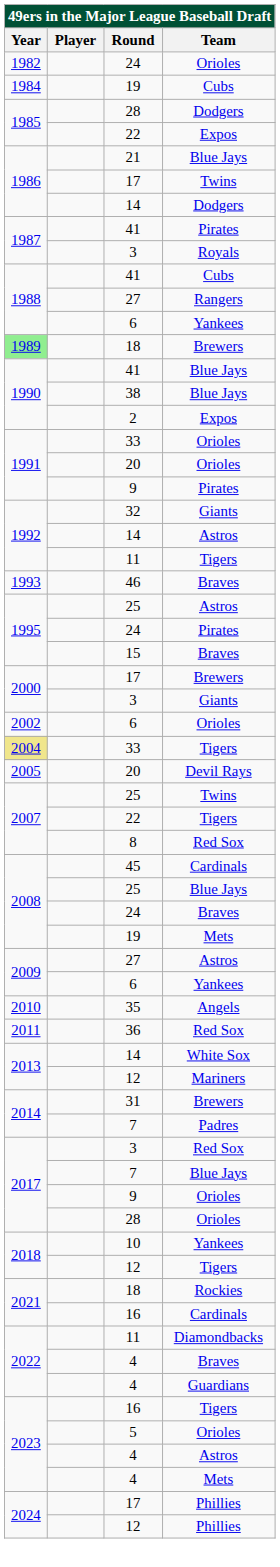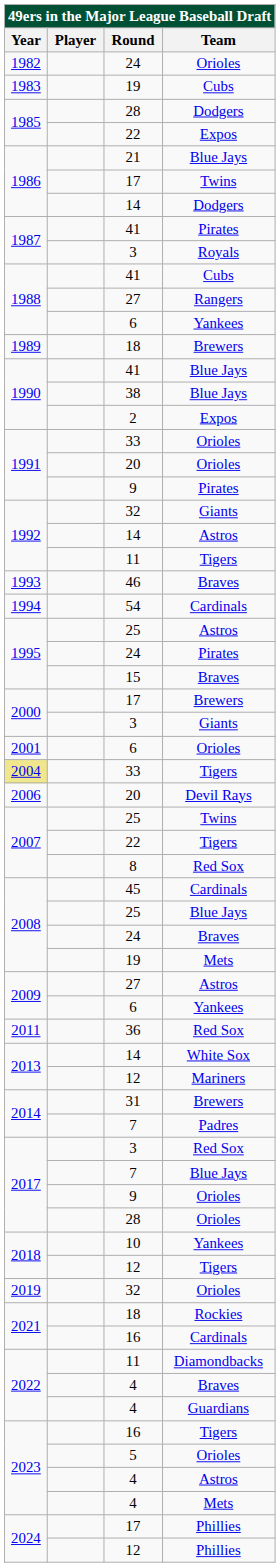19 / Cubs | Year: 1984 -> 1983
18 / Brewers | Year: lightgreen background -> no background
+ row: 1994 | 54 | Cardinals
6 / Orioles | Year: 2002 -> 2001
20 / Devil Rays | Year: 2005 -> 2006
- row: 2010 | 35 | Angels
+ row: 2019 | 32 | Orioles
